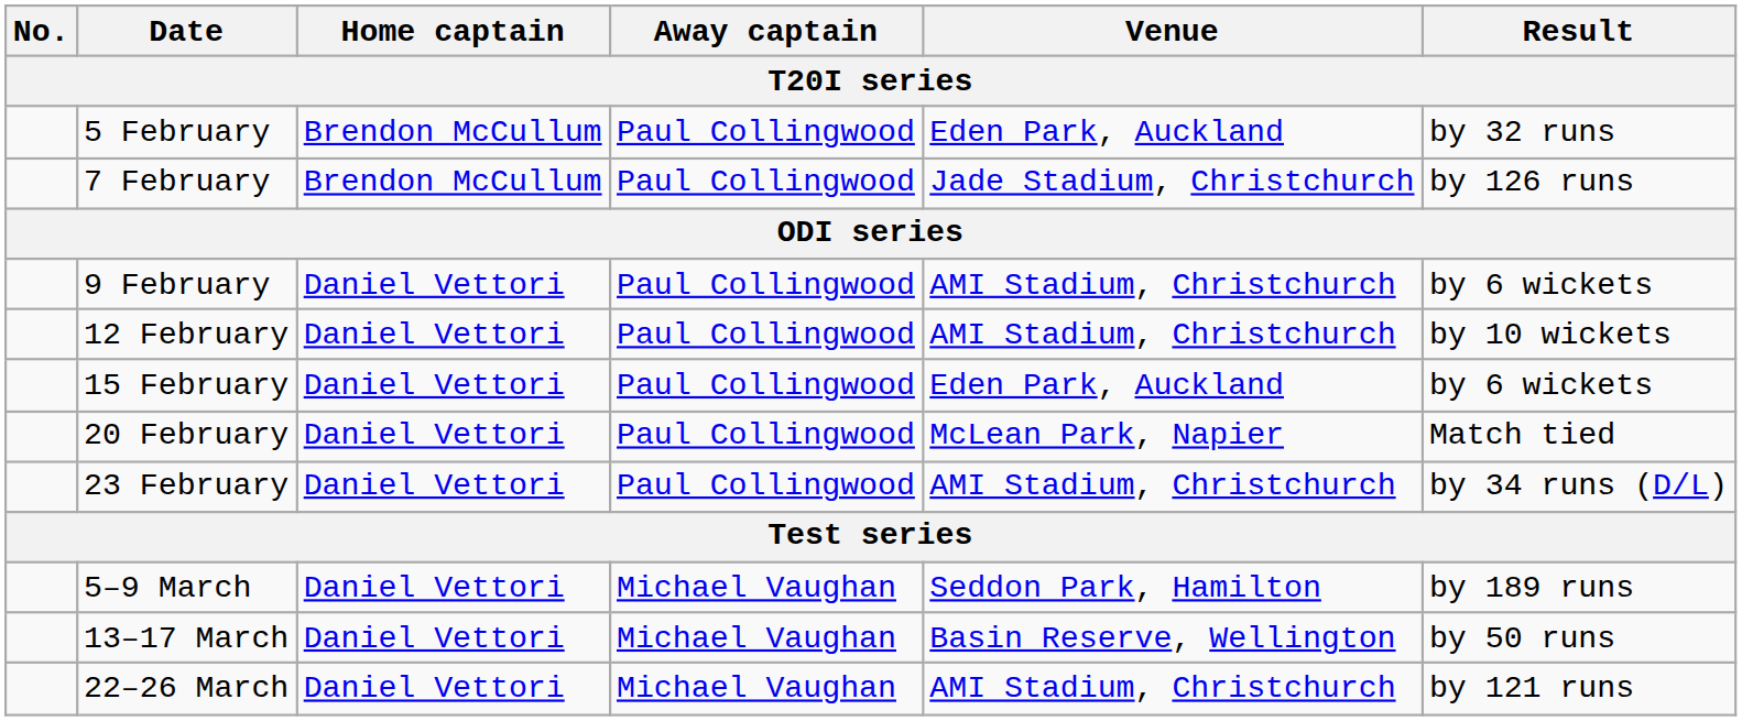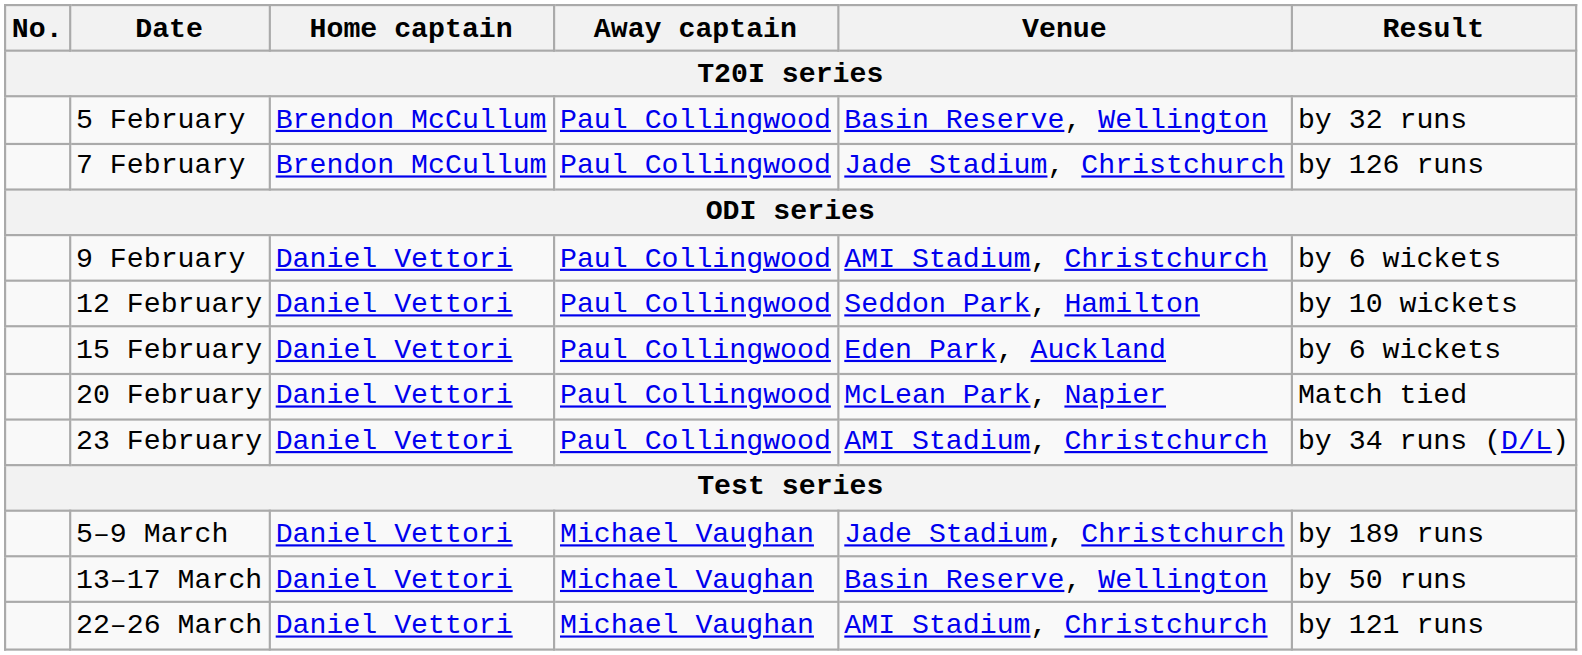5 February | Venue: Eden Park, Auckland -> Basin Reserve, Wellington
12 February | Venue: AMI Stadium, Christchurch -> Seddon Park, Hamilton
5–9 March | Venue: Seddon Park, Hamilton -> Jade Stadium, Christchurch
